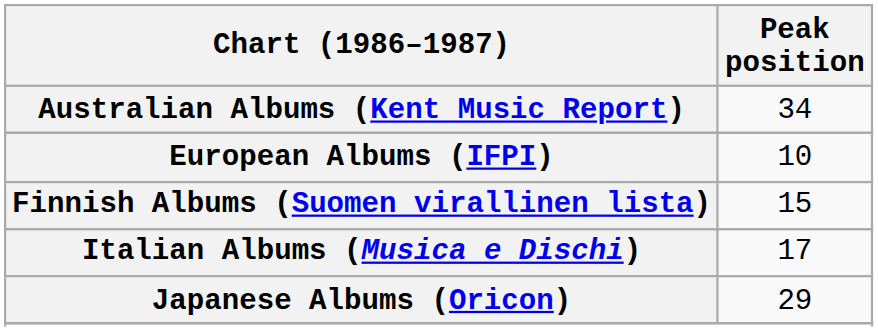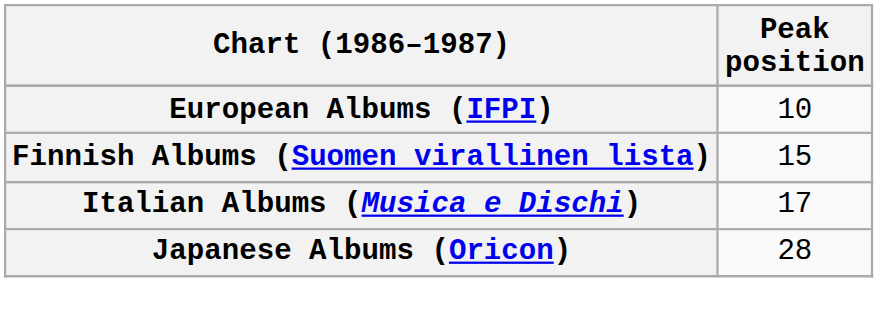- row: Australian Albums (Kent Music Report) | 34
Japanese Albums (Oricon) | Peak position: 29 -> 28
